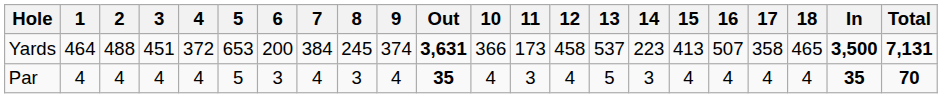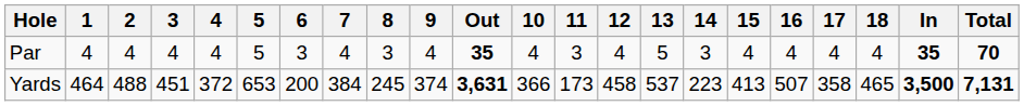rows swapped: Yards <-> Par
